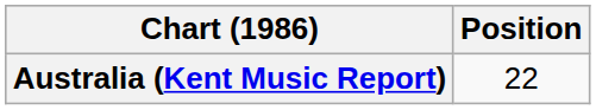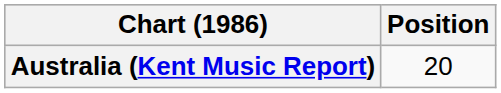Australia (Kent Music Report) | Position: 22 -> 20
